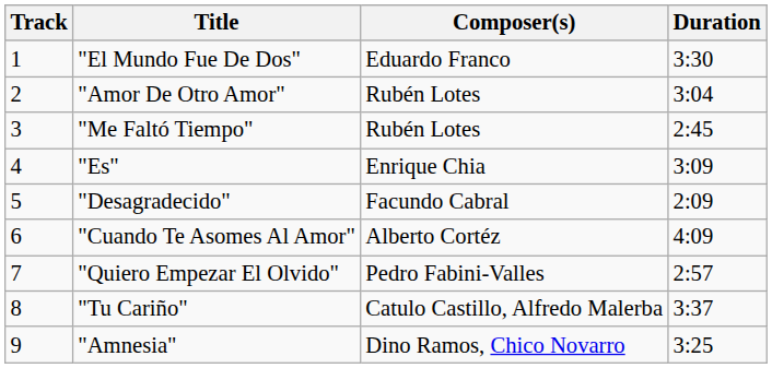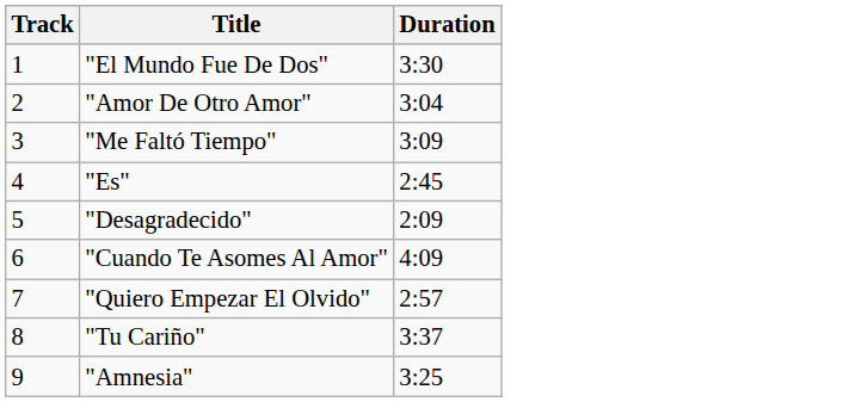- column: Composer(s) | Eduardo Franco | Rubén Lotes | Rubén Lotes | Enrique Chia | Facundo Cabral | Alberto Cortéz | Pedro Fabini-Valles | Catulo Castillo, Alfredo Malerba | Dino Ramos, Chico Novarro
"Me Faltó Tiempo" | Duration: 2:45 -> 3:09
"Es" | Duration: 3:09 -> 2:45
